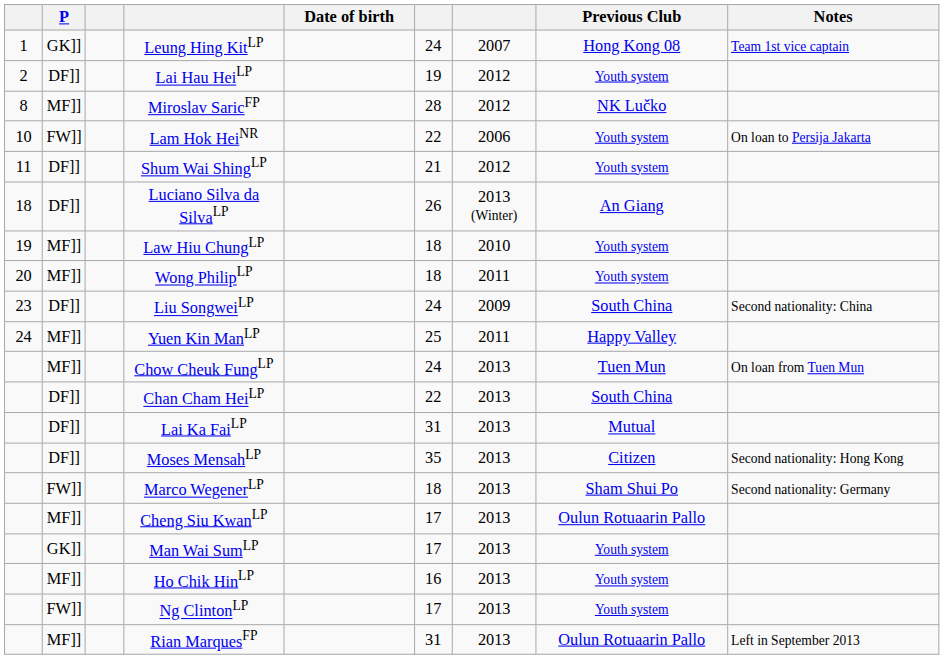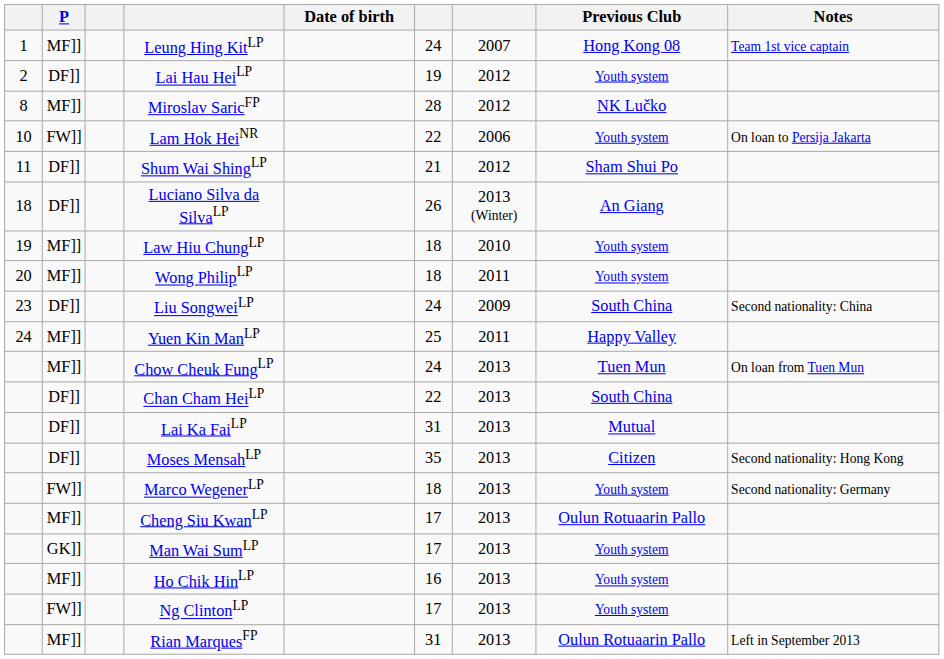Leung Hing KitLP | P: GK]] -> MF]]
Shum Wai ShingLP | Previous Club: Youth system -> Sham Shui Po
Marco WegenerLP | Previous Club: Sham Shui Po -> Youth system
